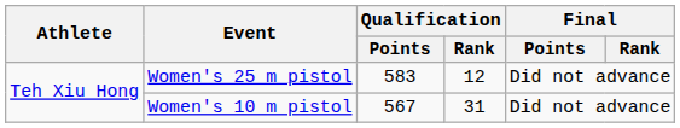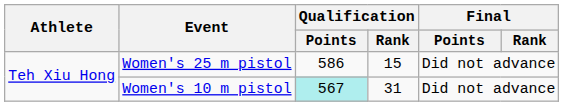Women's 25 m pistol | Qualification / Points: 583 -> 586
Women's 25 m pistol | Qualification / Rank: 12 -> 15
Women's 10 m pistol | Qualification / Points: no background -> paleturquoise background
